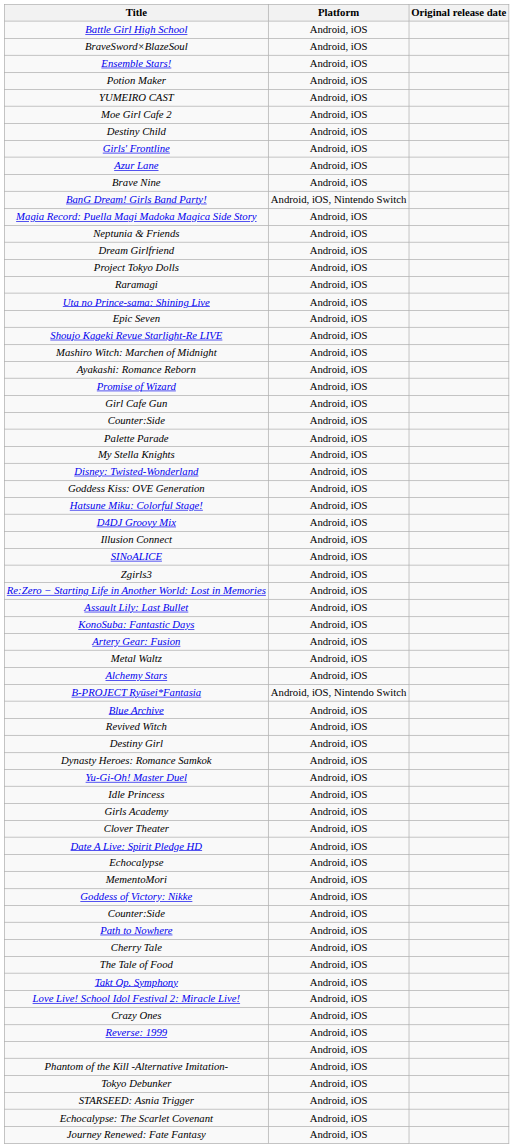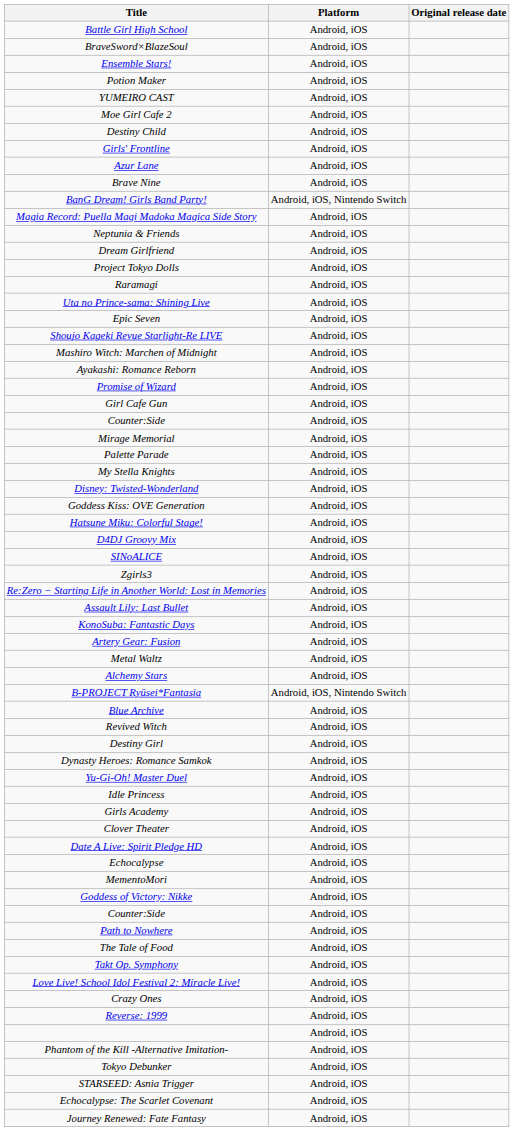+ row: Mirage Memorial | Android, iOS
- row: Illusion Connect | Android, iOS
- row: Cherry Tale | Android, iOS
